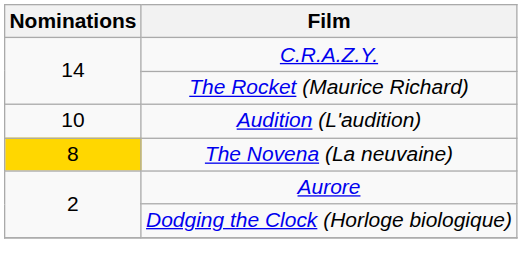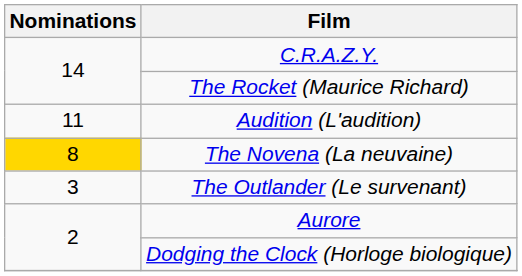Audition (L'audition) | Nominations: 10 -> 11
+ row: 3 | The Outlander (Le survenant)
